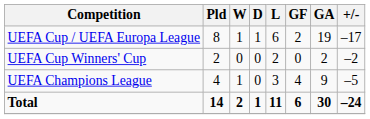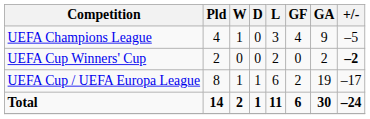rows swapped: UEFA Cup / UEFA Europa League <-> UEFA Champions League
UEFA Cup Winners' Cup | +/-: normal -> bold
